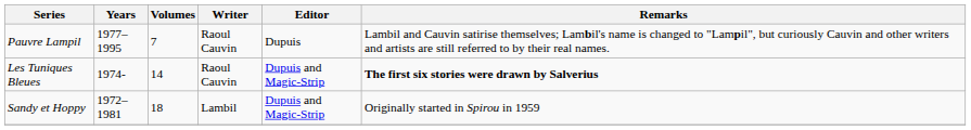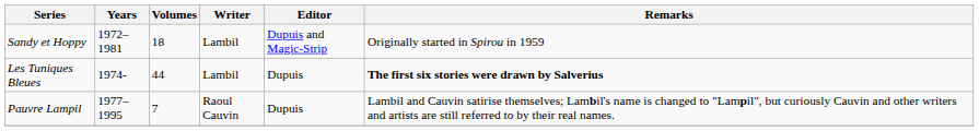rows swapped: Sandy et Hoppy <-> Pauvre Lampil
Les Tuniques Bleues | Volumes: 14 -> 44
Les Tuniques Bleues | Writer: Raoul Cauvin -> Lambil
Les Tuniques Bleues | Editor: Dupuis and Magic-Strip -> Dupuis
